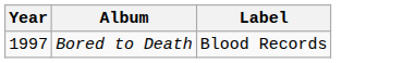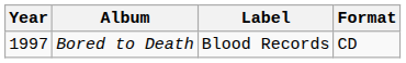+ column: Format | CD
